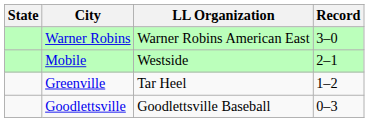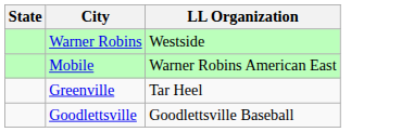- column: Record | 3–0 | 2–1 | 1–2 | 0–3
Warner Robins | LL Organization: Warner Robins American East -> Westside
Mobile | LL Organization: Westside -> Warner Robins American East
